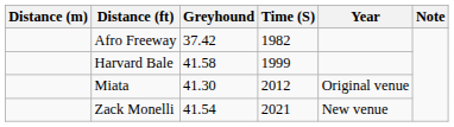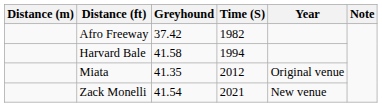Harvard Bale | Time (S): 1999 -> 1994
Miata | Greyhound: 41.30 -> 41.35
